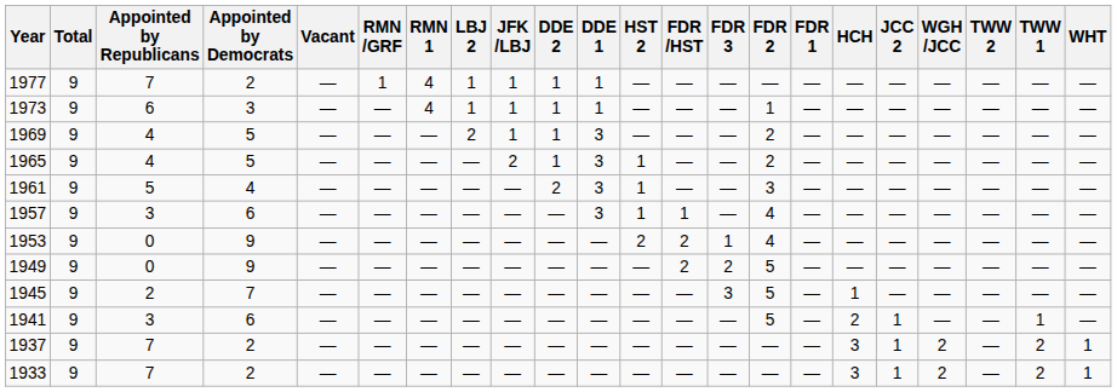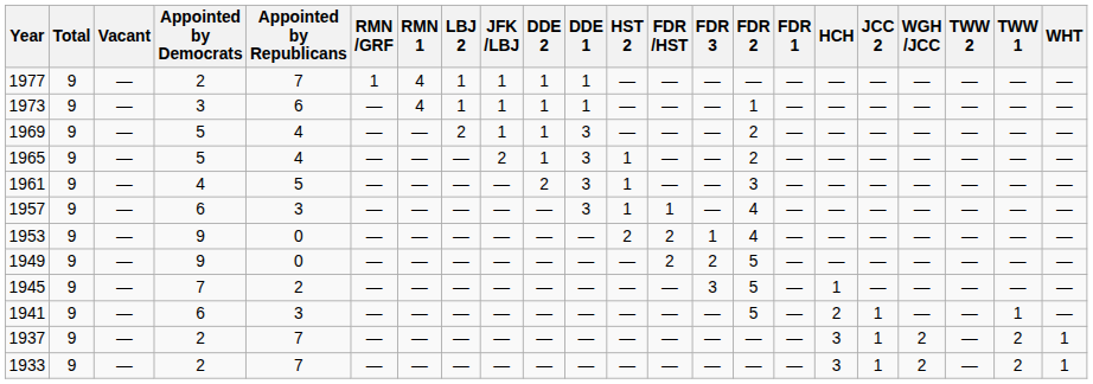columns swapped: Appointed by Republicans <-> Vacant
